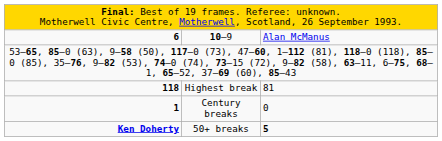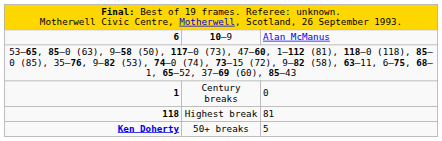rows swapped: Highest break <-> Century breaks
50+ breaks | column 3: bold -> normal
